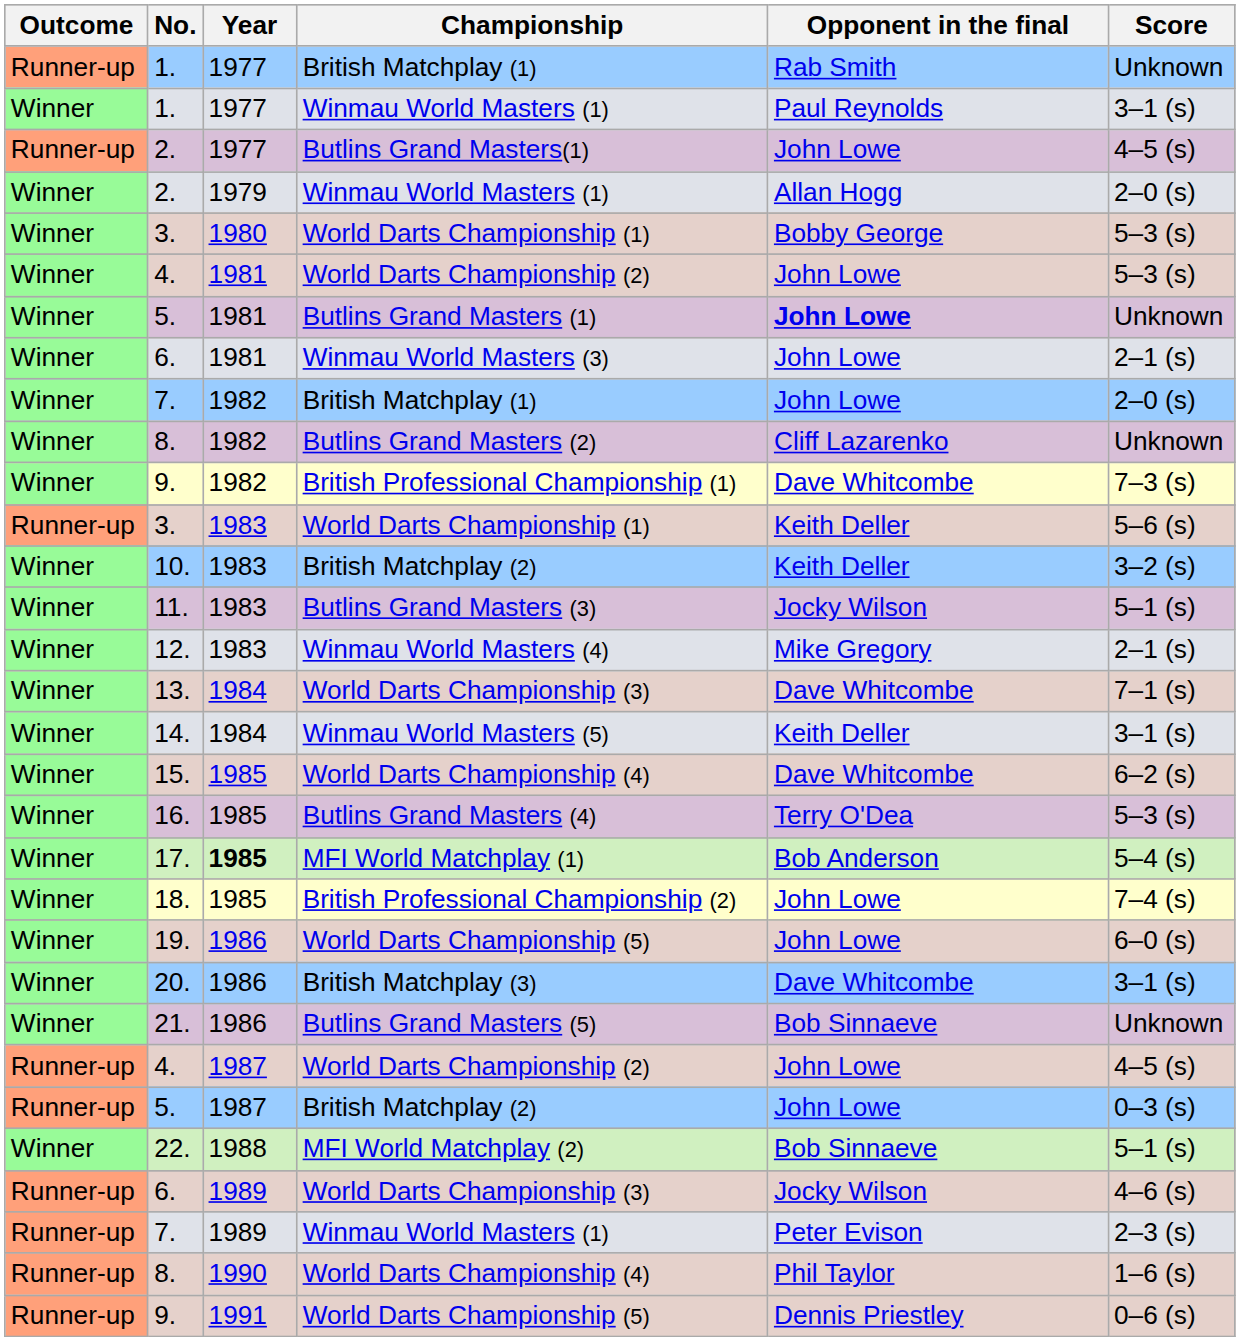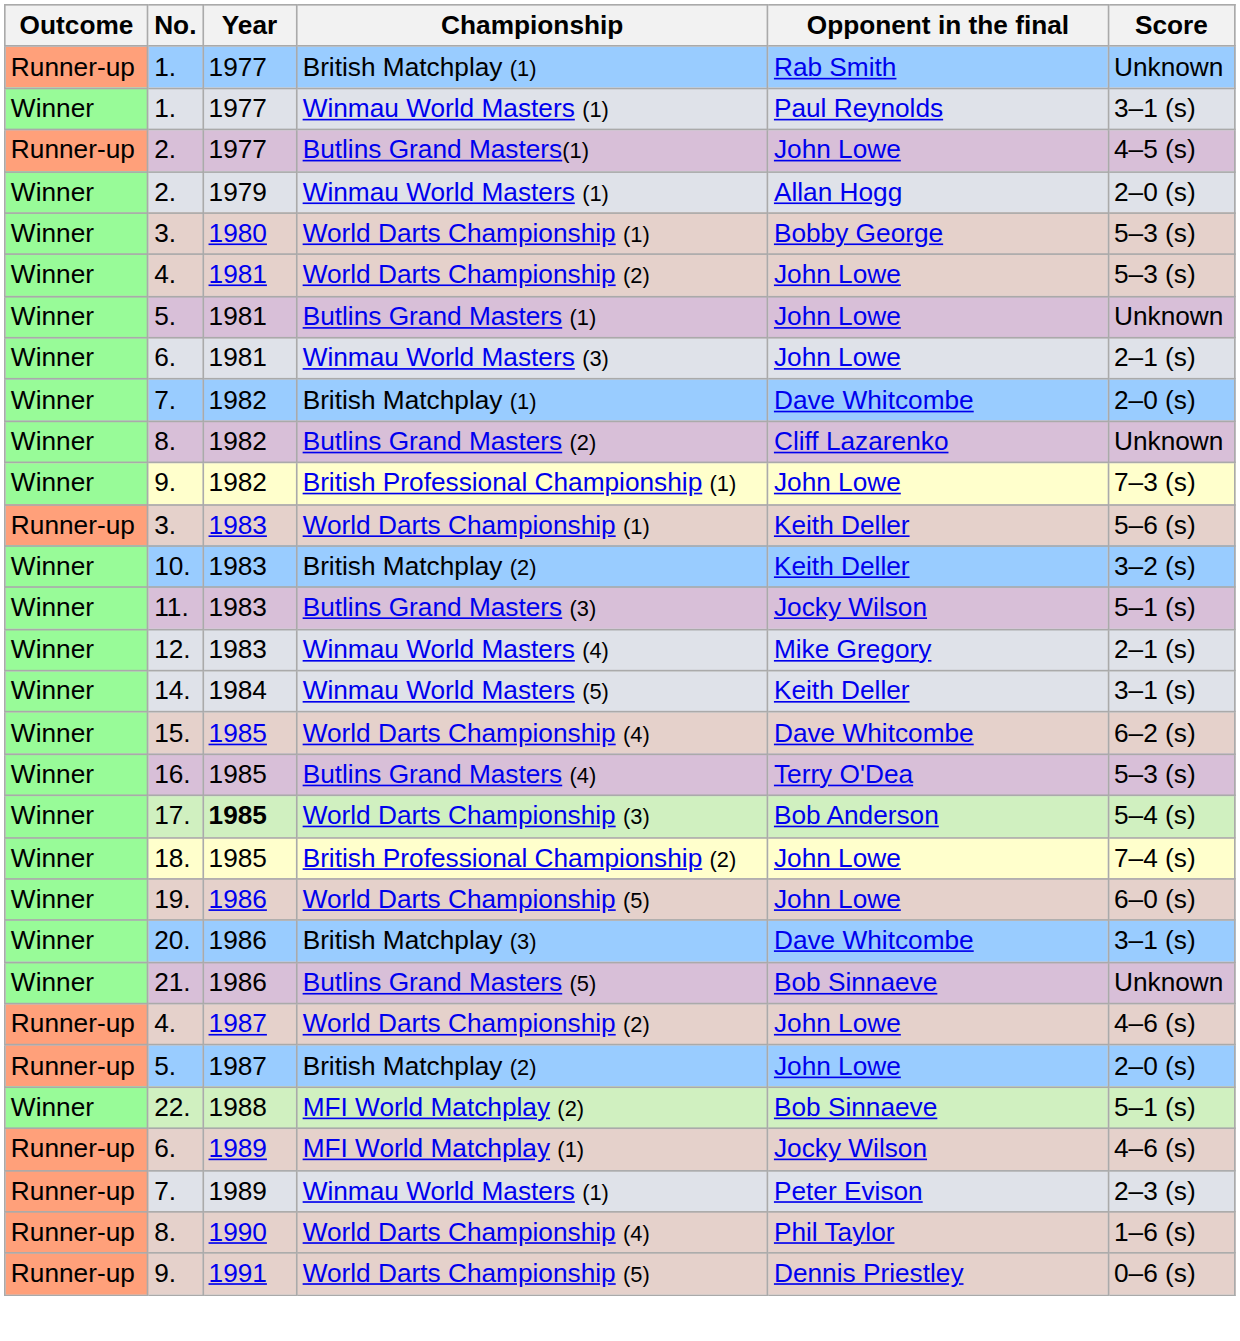Winner / 5. | Opponent in the final: bold -> normal
Winner / 7. | Opponent in the final: John Lowe -> Dave Whitcombe
Winner / 9. | Opponent in the final: Dave Whitcombe -> John Lowe
- row: Winner | 13. | 1984 | World Darts Championship (3) | Dave Whitcombe | 7–1 (s)
17. | Championship: MFI World Matchplay (1) -> World Darts Championship (3)
Runner-up / 4. | Score: 4–5 (s) -> 4–6 (s)
Runner-up / 5. | Score: 0–3 (s) -> 2–0 (s)
Runner-up / 6. | Championship: World Darts Championship (3) -> MFI World Matchplay (1)
